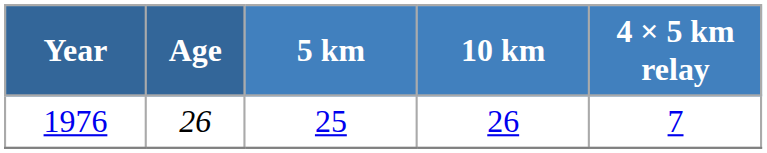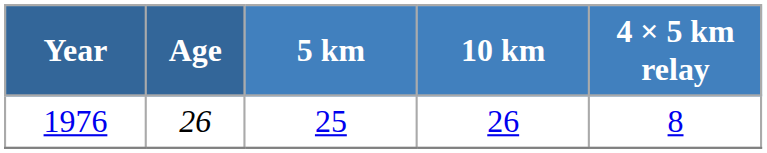1976 | 4 × 5 km relay: 7 -> 8
